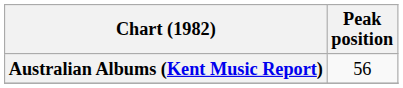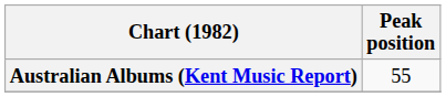Australian Albums (Kent Music Report) | Peak position: 56 -> 55
